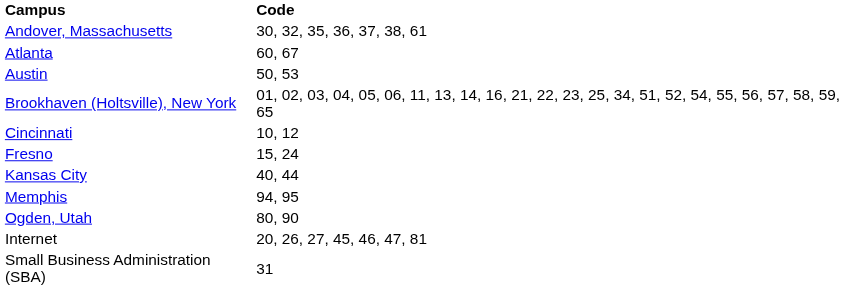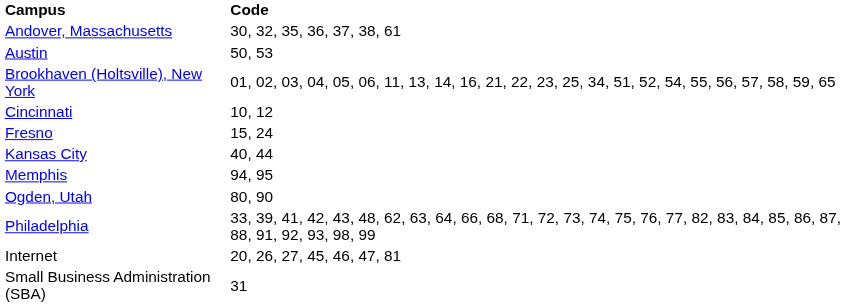- row: Atlanta | 60, 67
+ row: Philadelphia | 33, 39, 41, 42, 43, 48, 62, 63, 64, 66, 68, 71, 72, 73, 74, 75, 76, 77, 82, 83, 84, 85, 86, 87, 88, 91, 92, 93, 98, 99
